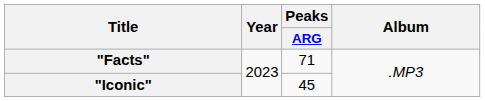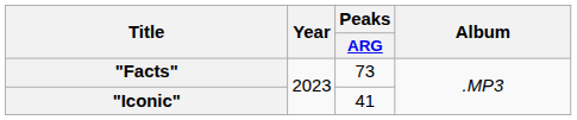"Facts" | Peaks / ARG: 71 -> 73
"Iconic" | Peaks / ARG: 45 -> 41
